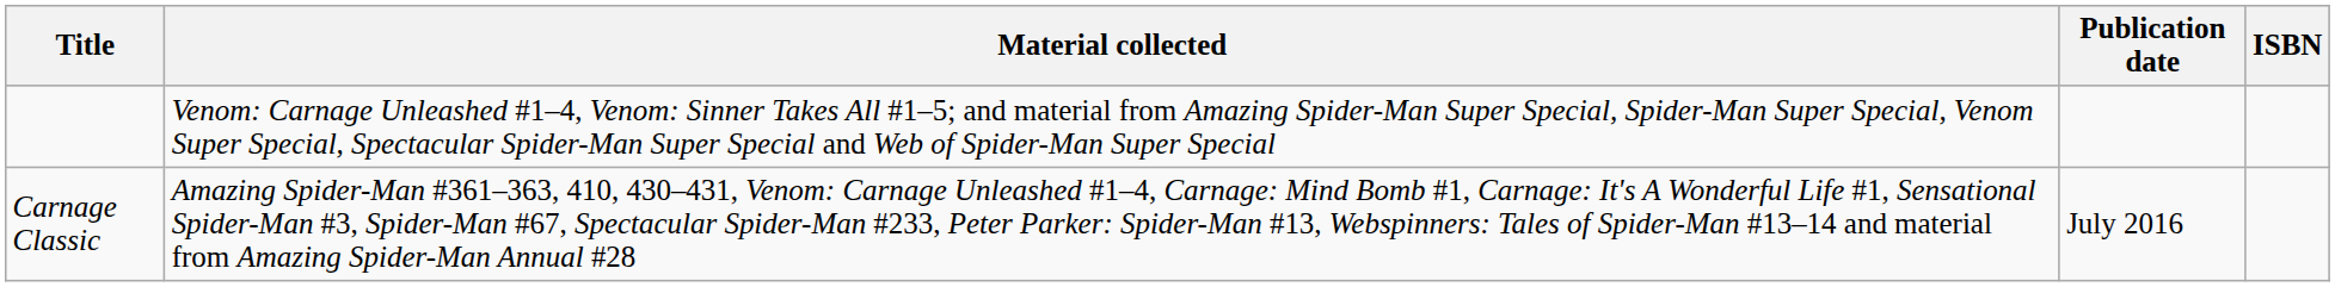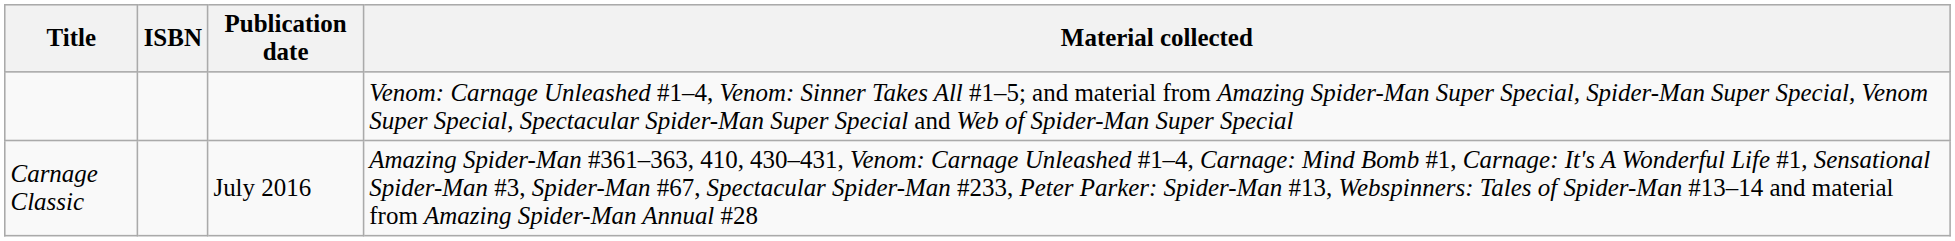columns swapped: Material collected <-> ISBN
